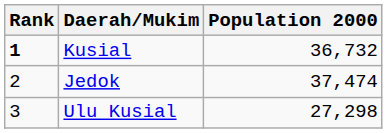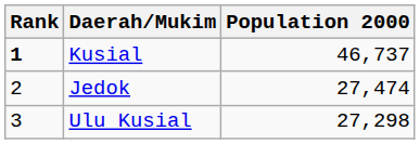Kusial | Population 2000: 36,732 -> 46,737
Jedok | Population 2000: 37,474 -> 27,474
